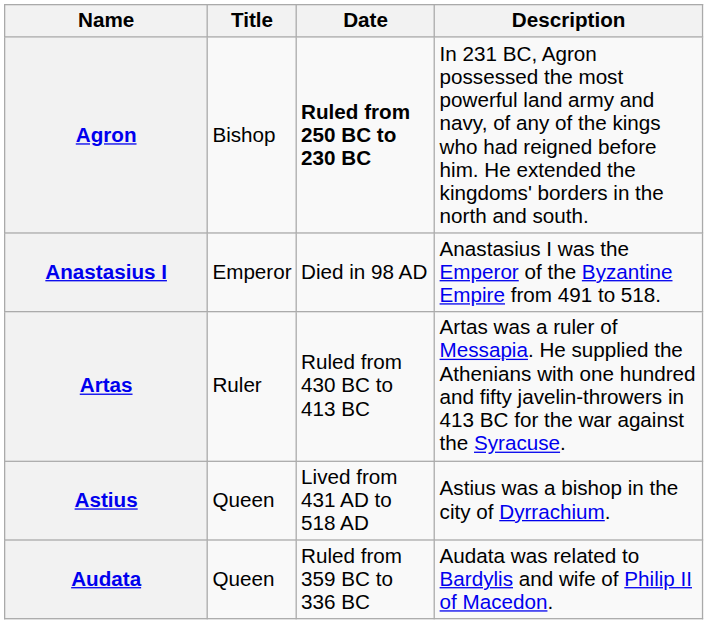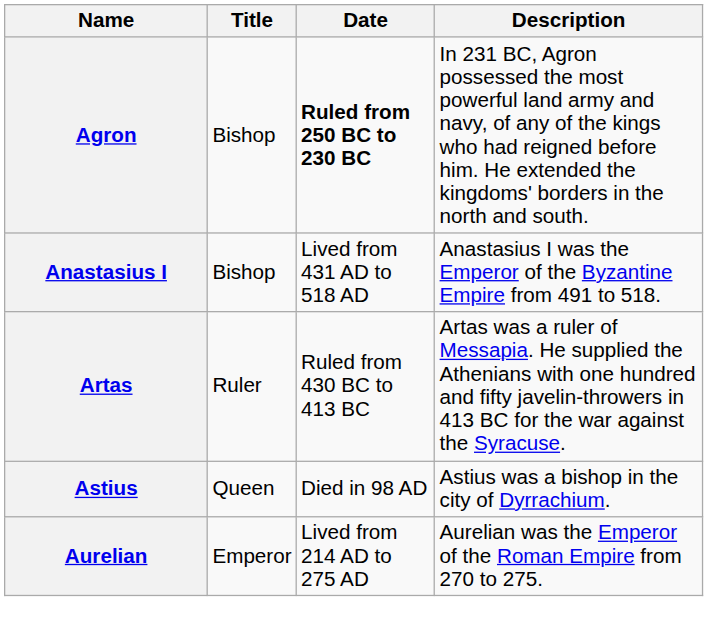Anastasius I | Title: Emperor -> Bishop
Anastasius I | Date: Died in 98 AD -> Lived from 431 AD to 518 AD
Astius | Date: Lived from 431 AD to 518 AD -> Died in 98 AD
- row: Audata | Queen | Ruled from 359 BC to 336 BC | Audata was related to Bardylis and wife of Philip II of Macedon.
+ row: Aurelian | Emperor | Lived from 214 AD to 275 AD | Aurelian was the Emperor of the Roman Empire from 270 to 275.
